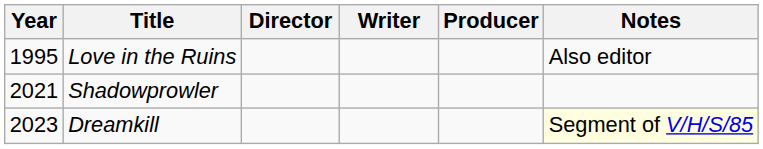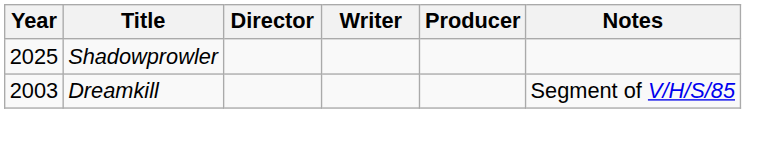- row: 1995 | Love in the Ruins | Also editor
Shadowprowler | Year: 2021 -> 2025
Dreamkill | Year: 2023 -> 2003
Dreamkill | Notes: lightyellow background -> no background
